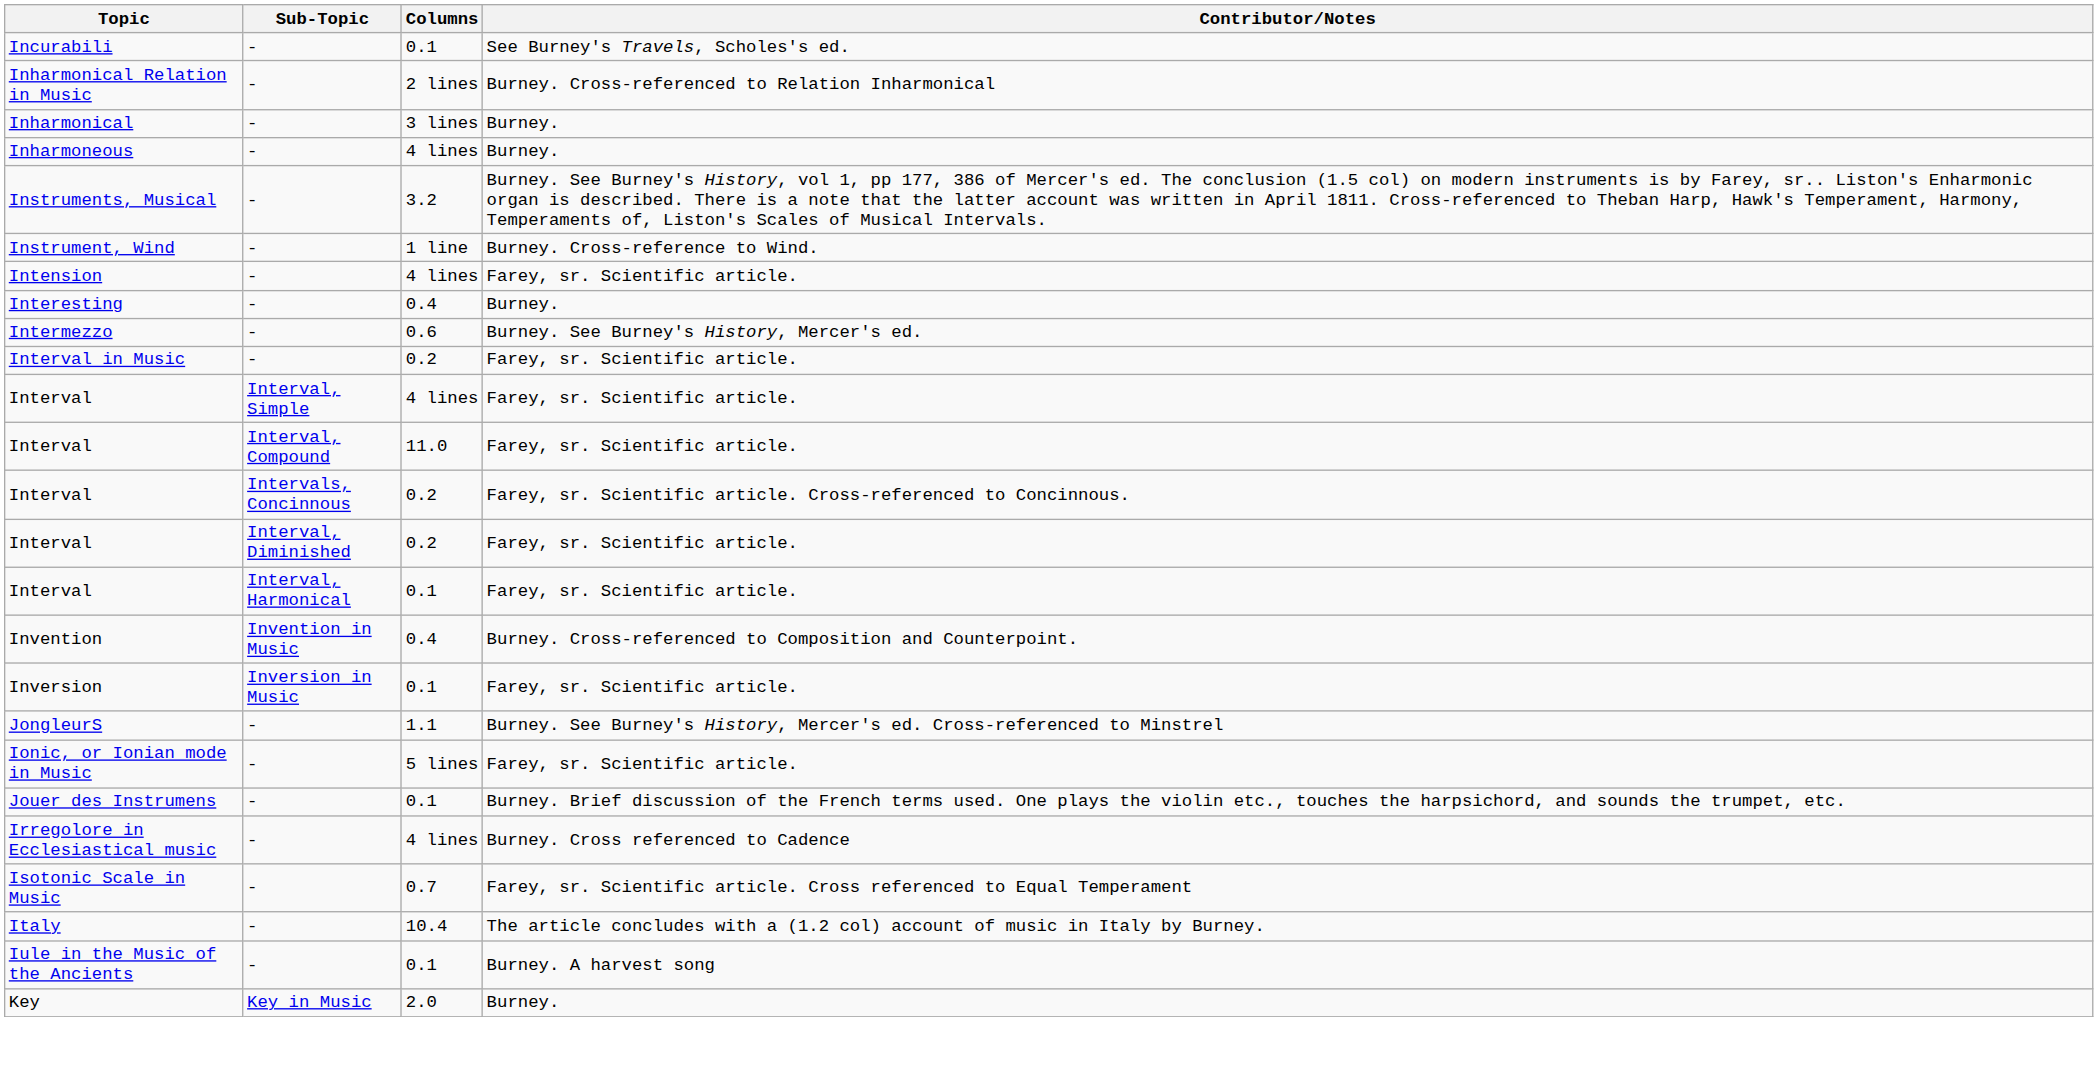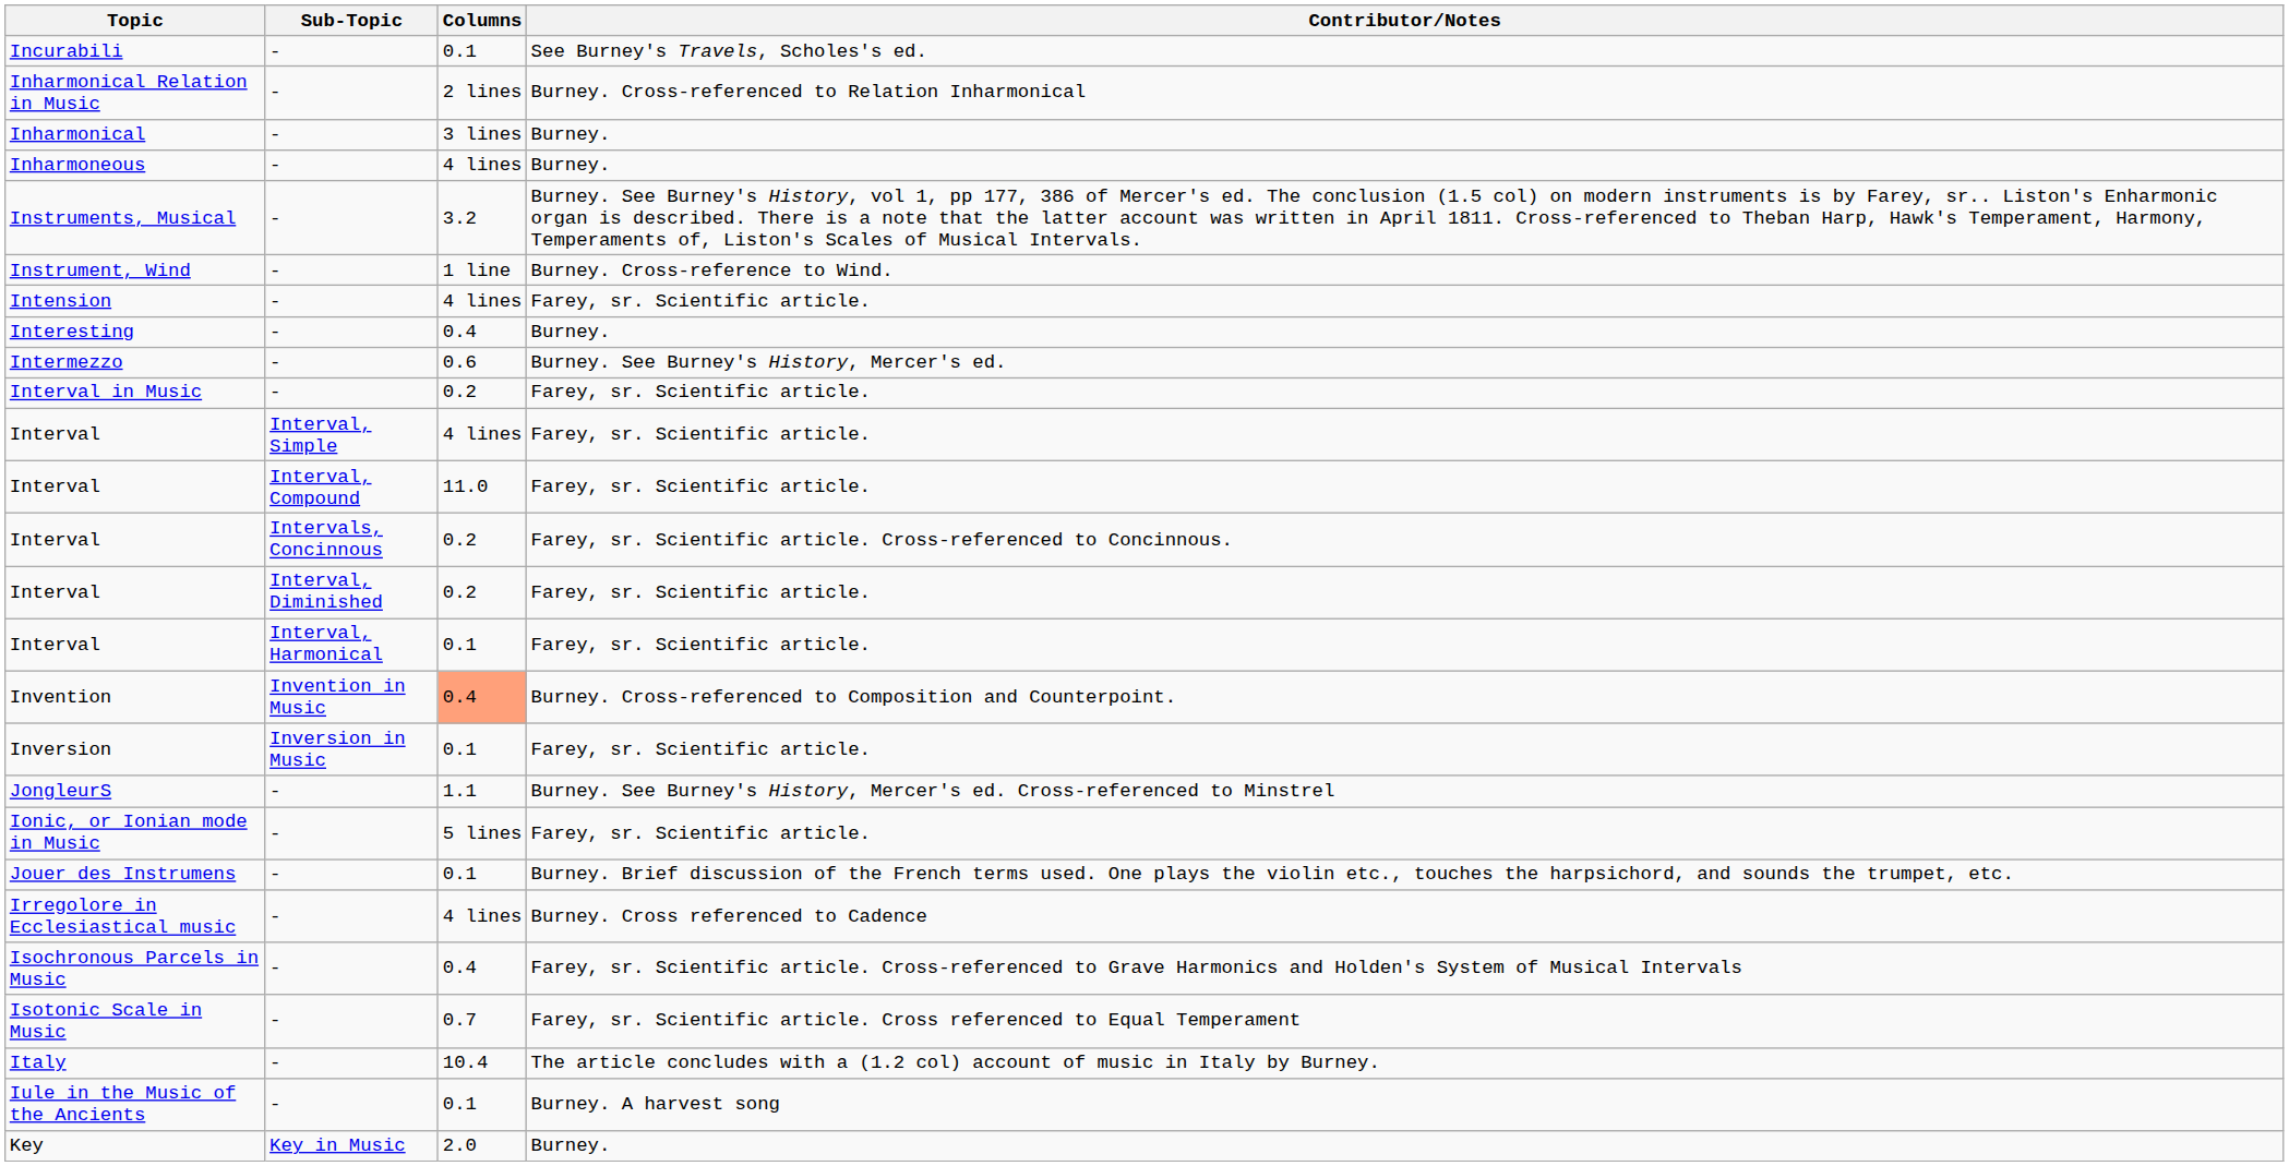Invention | Columns: no background -> lightsalmon background
+ row: Isochronous Parcels in Music | - | 0.4 | Farey, sr. Scientific article. Cross-referenced to Grave Harmonics and Holden's System of Musical Intervals
